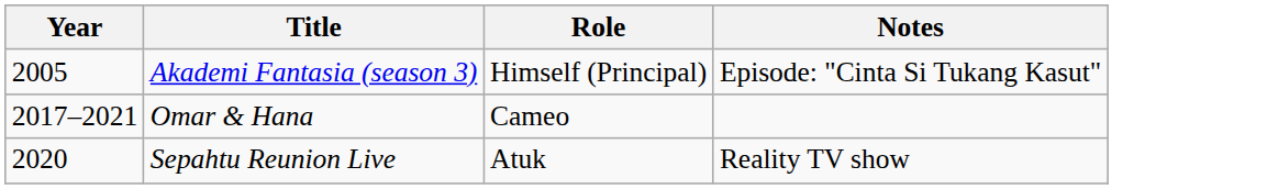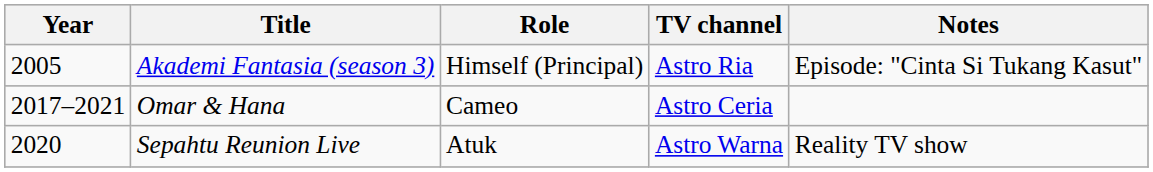+ column: TV channel | Astro Ria | Astro Ceria | Astro Warna
